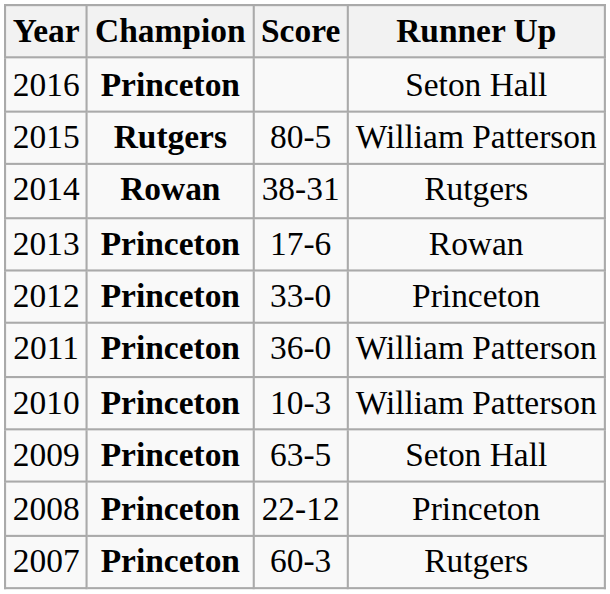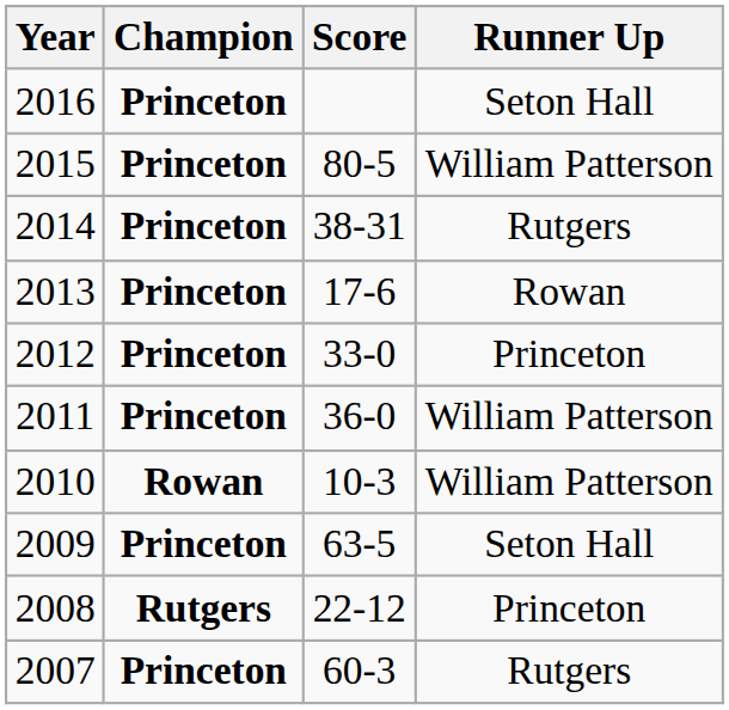2015 | Champion: Rutgers -> Princeton
2014 | Champion: Rowan -> Princeton
2010 | Champion: Princeton -> Rowan
2008 | Champion: Princeton -> Rutgers
